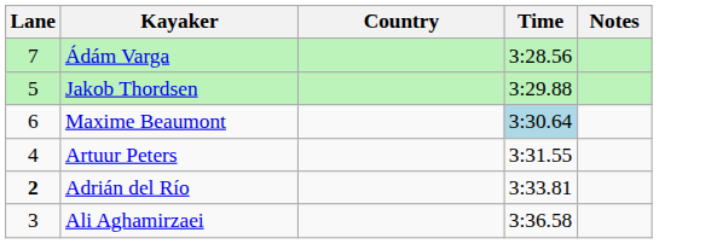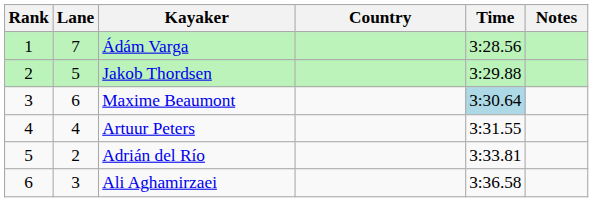+ column: Rank | 1 | 2 | 3 | 4 | 5 | 6
Adrián del Río | Lane: bold -> normal
